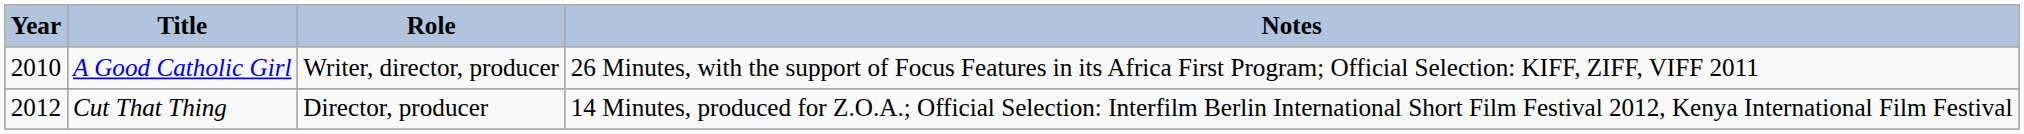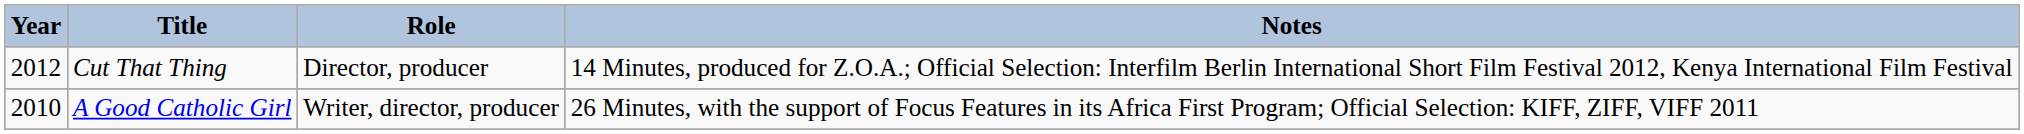rows swapped: A Good Catholic Girl <-> Cut That Thing
